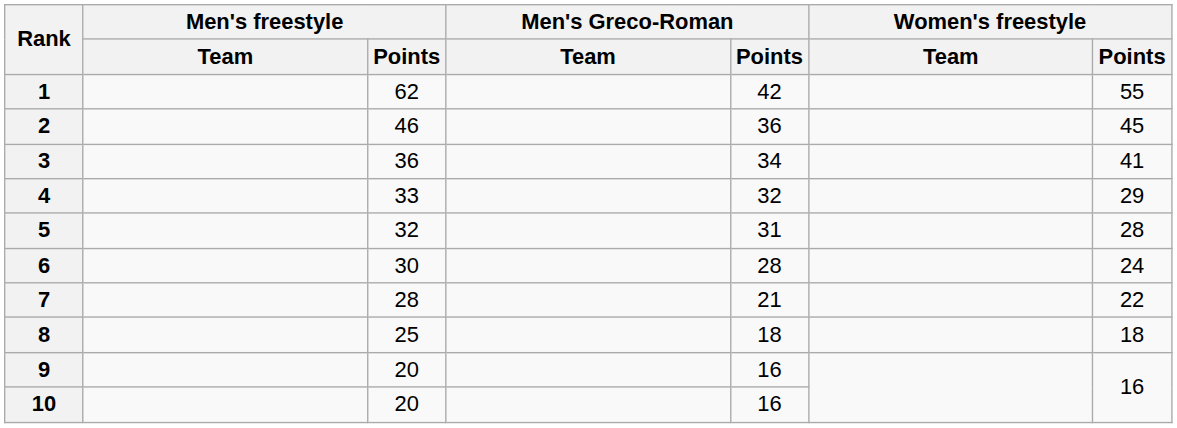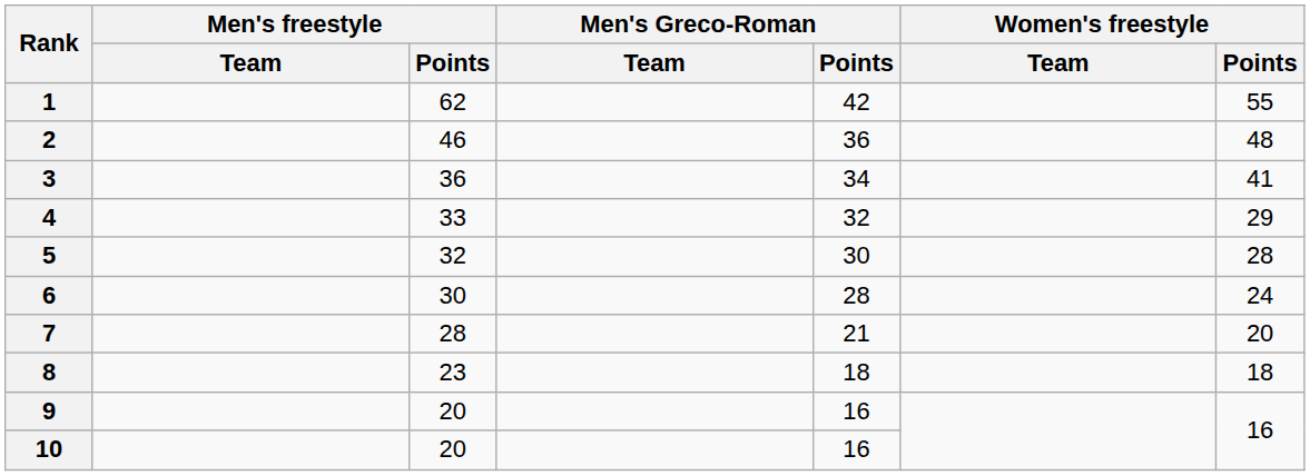2 | Women's freestyle / Points: 45 -> 48
5 | Men's Greco-Roman / Points: 31 -> 30
7 | Women's freestyle / Points: 22 -> 20
8 | Men's freestyle / Points: 25 -> 23
